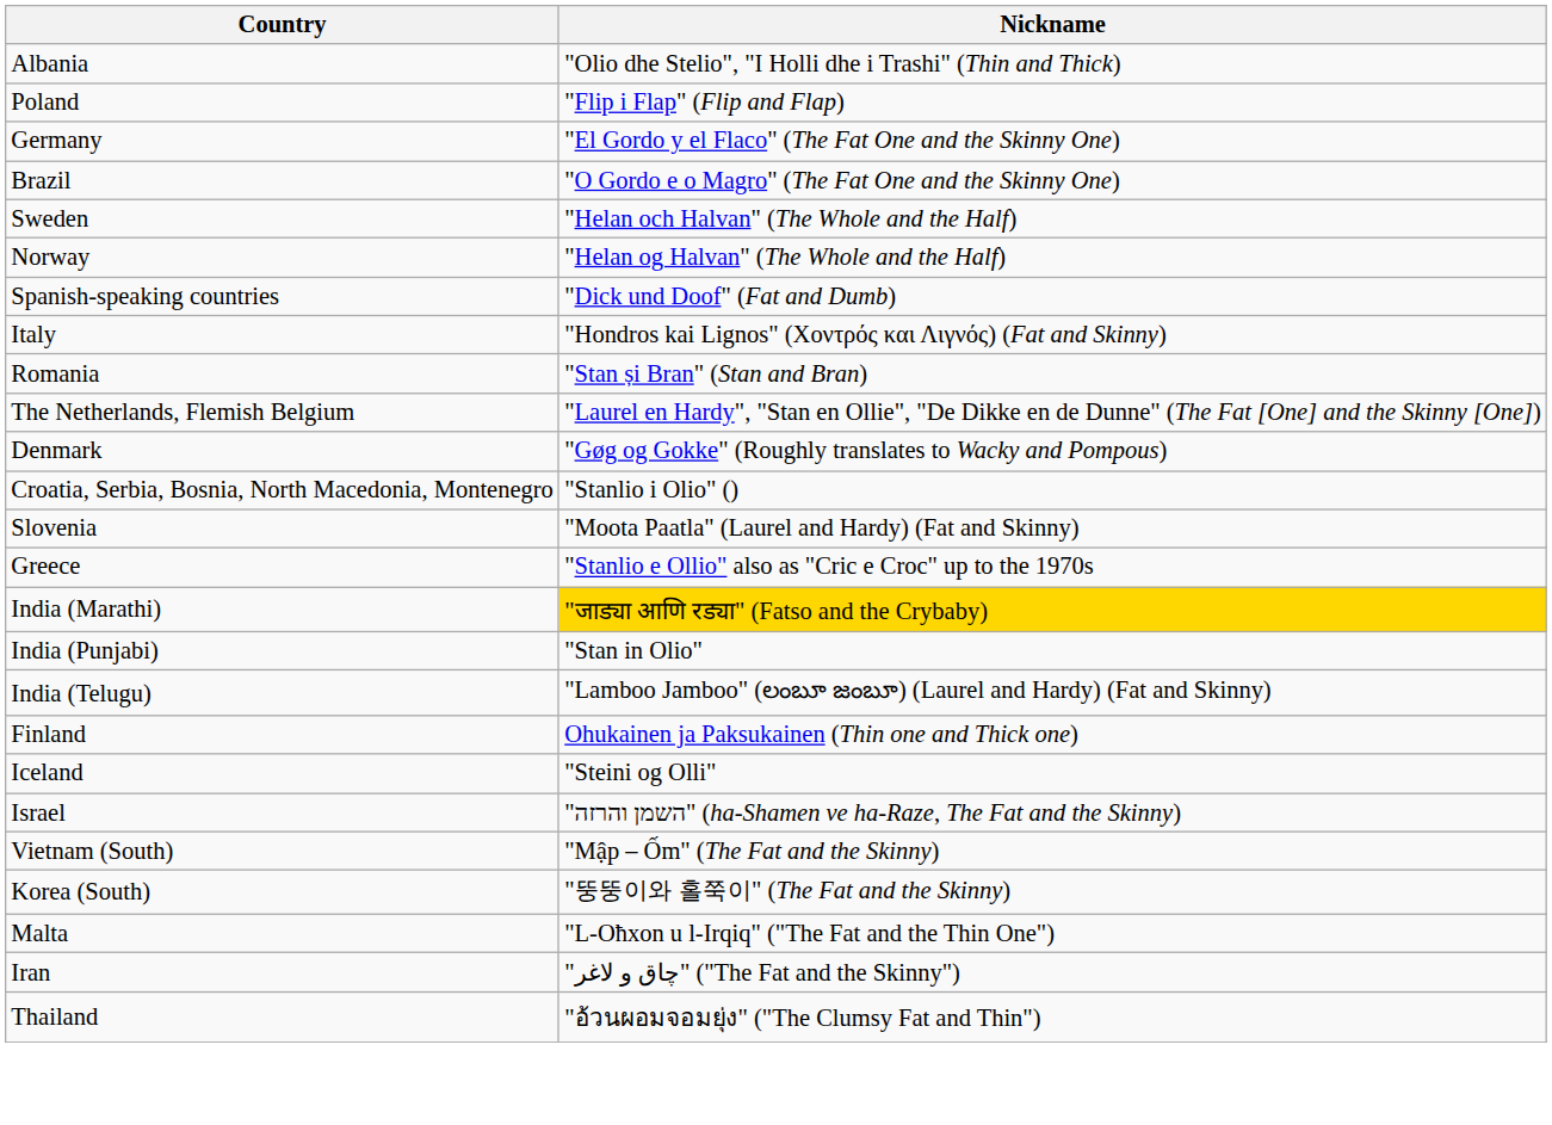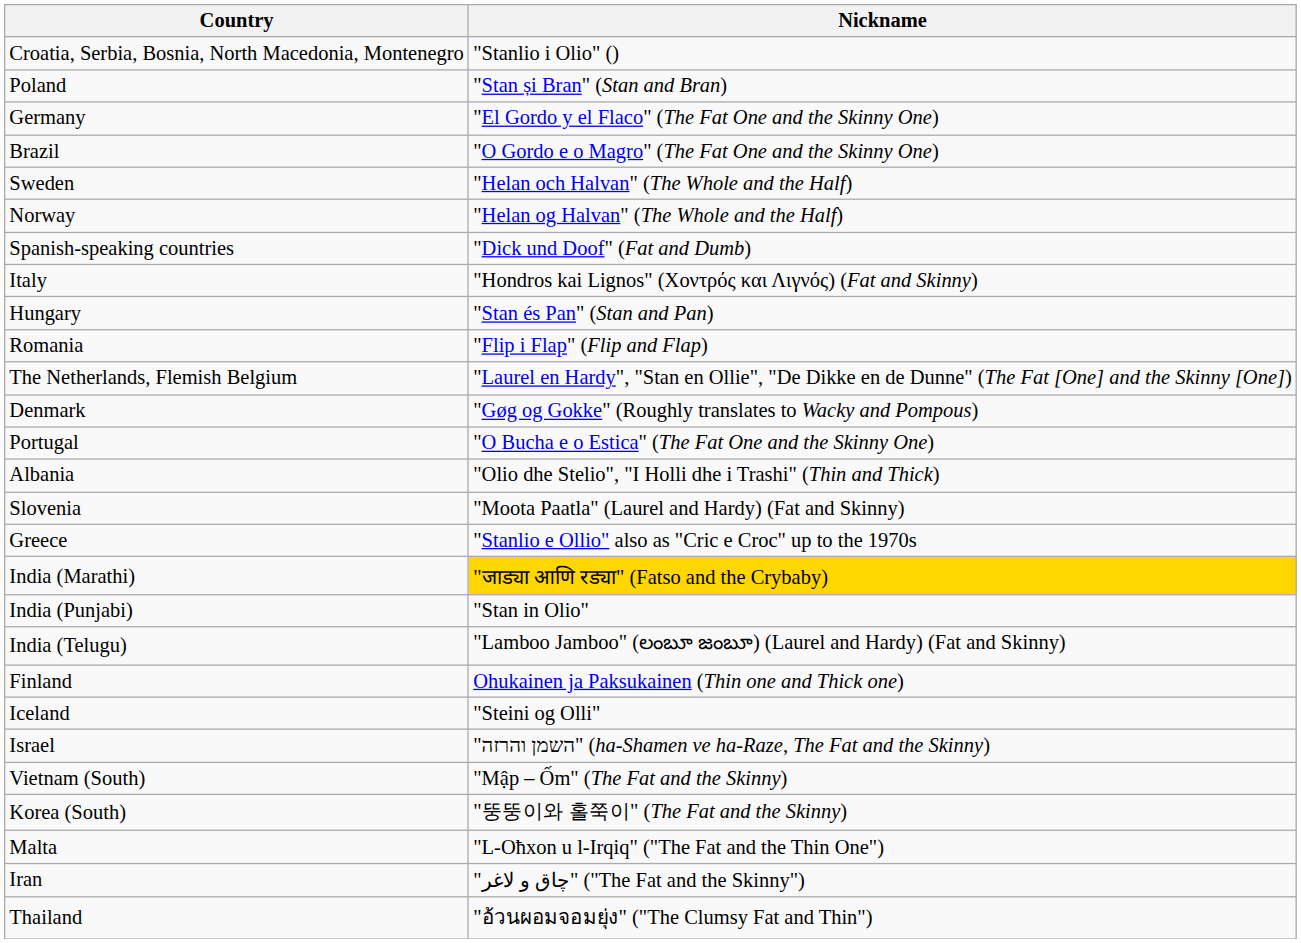rows swapped: Albania <-> Croatia, Serbia, Bosnia, North Macedonia, Montenegro
Poland | Nickname: "Flip i Flap" (Flip and Flap) -> "Stan și Bran" (Stan and Bran)
+ row: Hungary | "Stan és Pan" (Stan and Pan)
Romania | Nickname: "Stan și Bran" (Stan and Bran) -> "Flip i Flap" (Flip and Flap)
+ row: Portugal | "O Bucha e o Estica" (The Fat One and the Skinny One)
